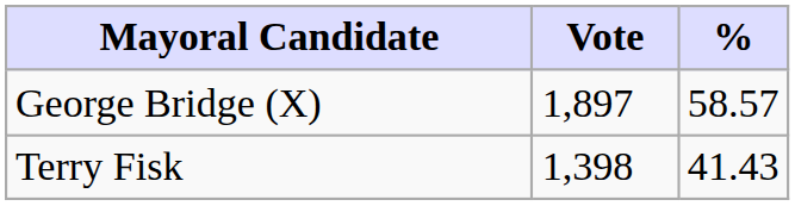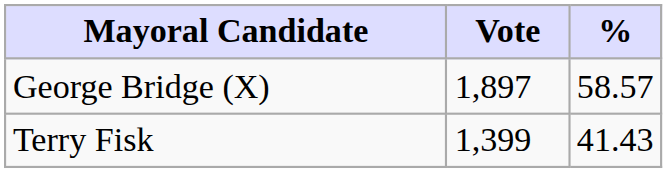Terry Fisk | Vote: 1,398 -> 1,399
